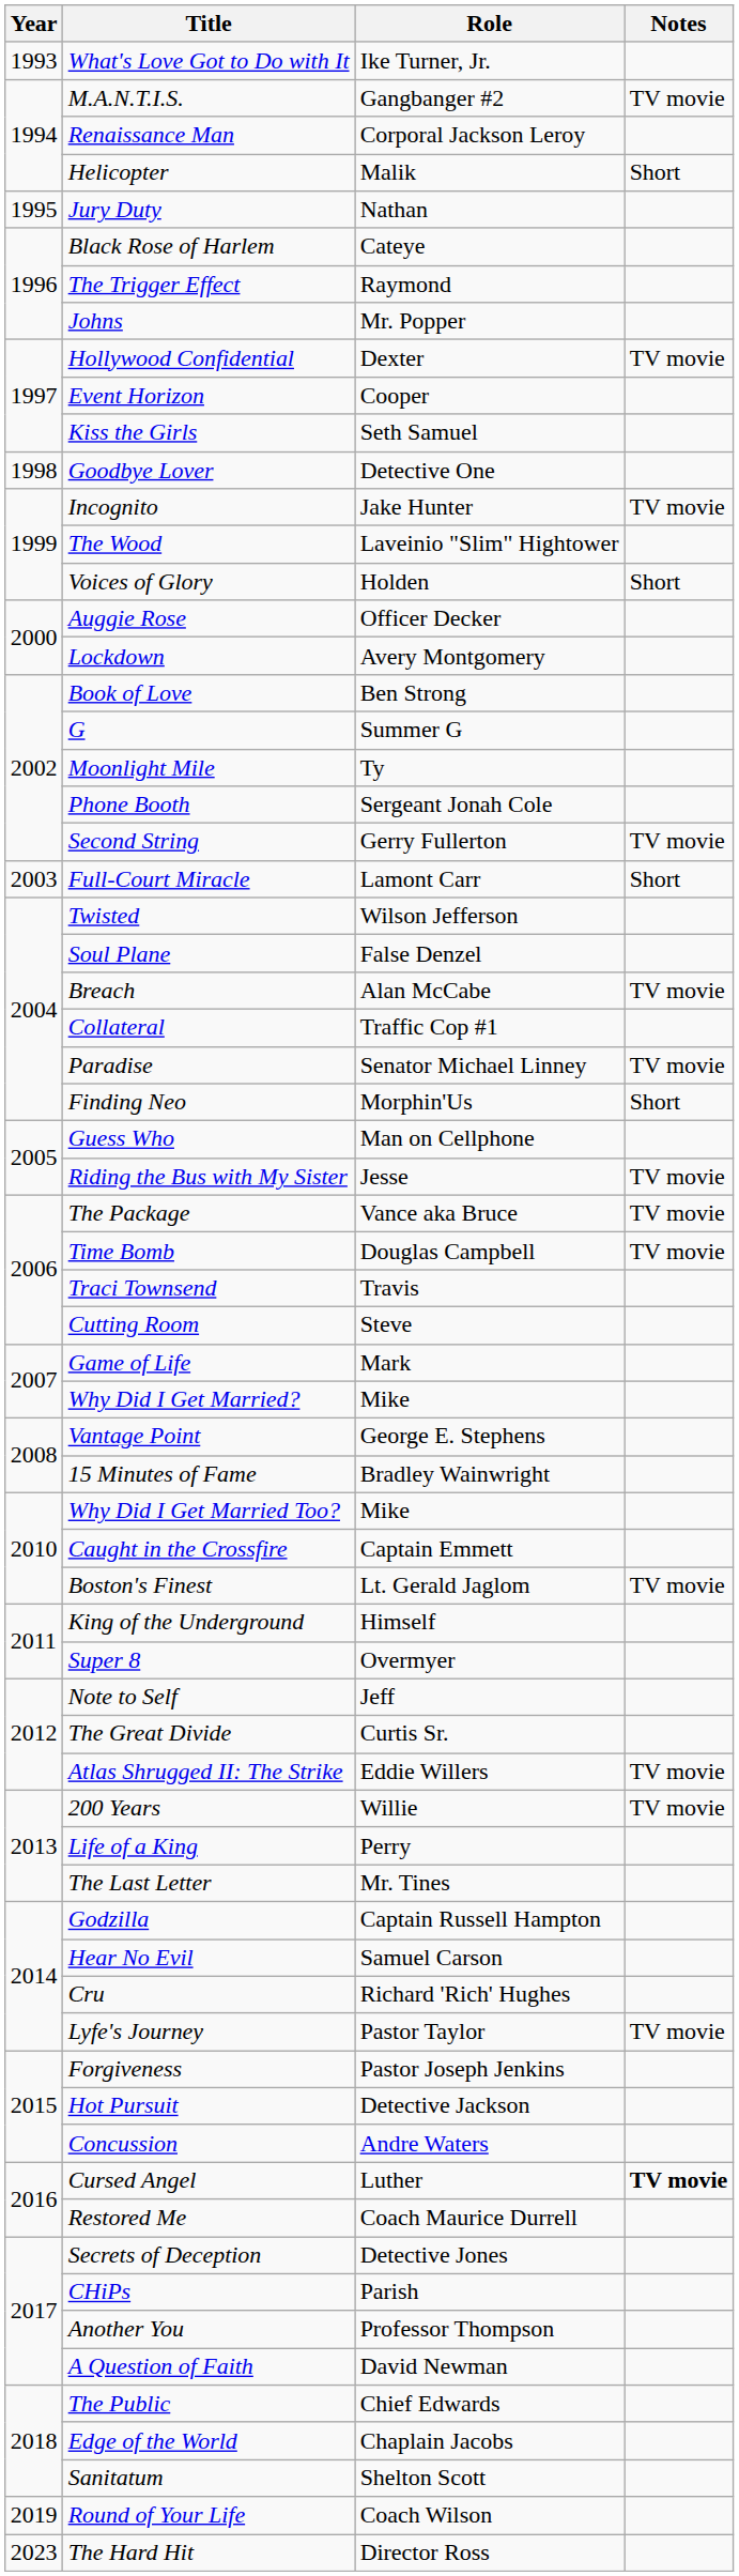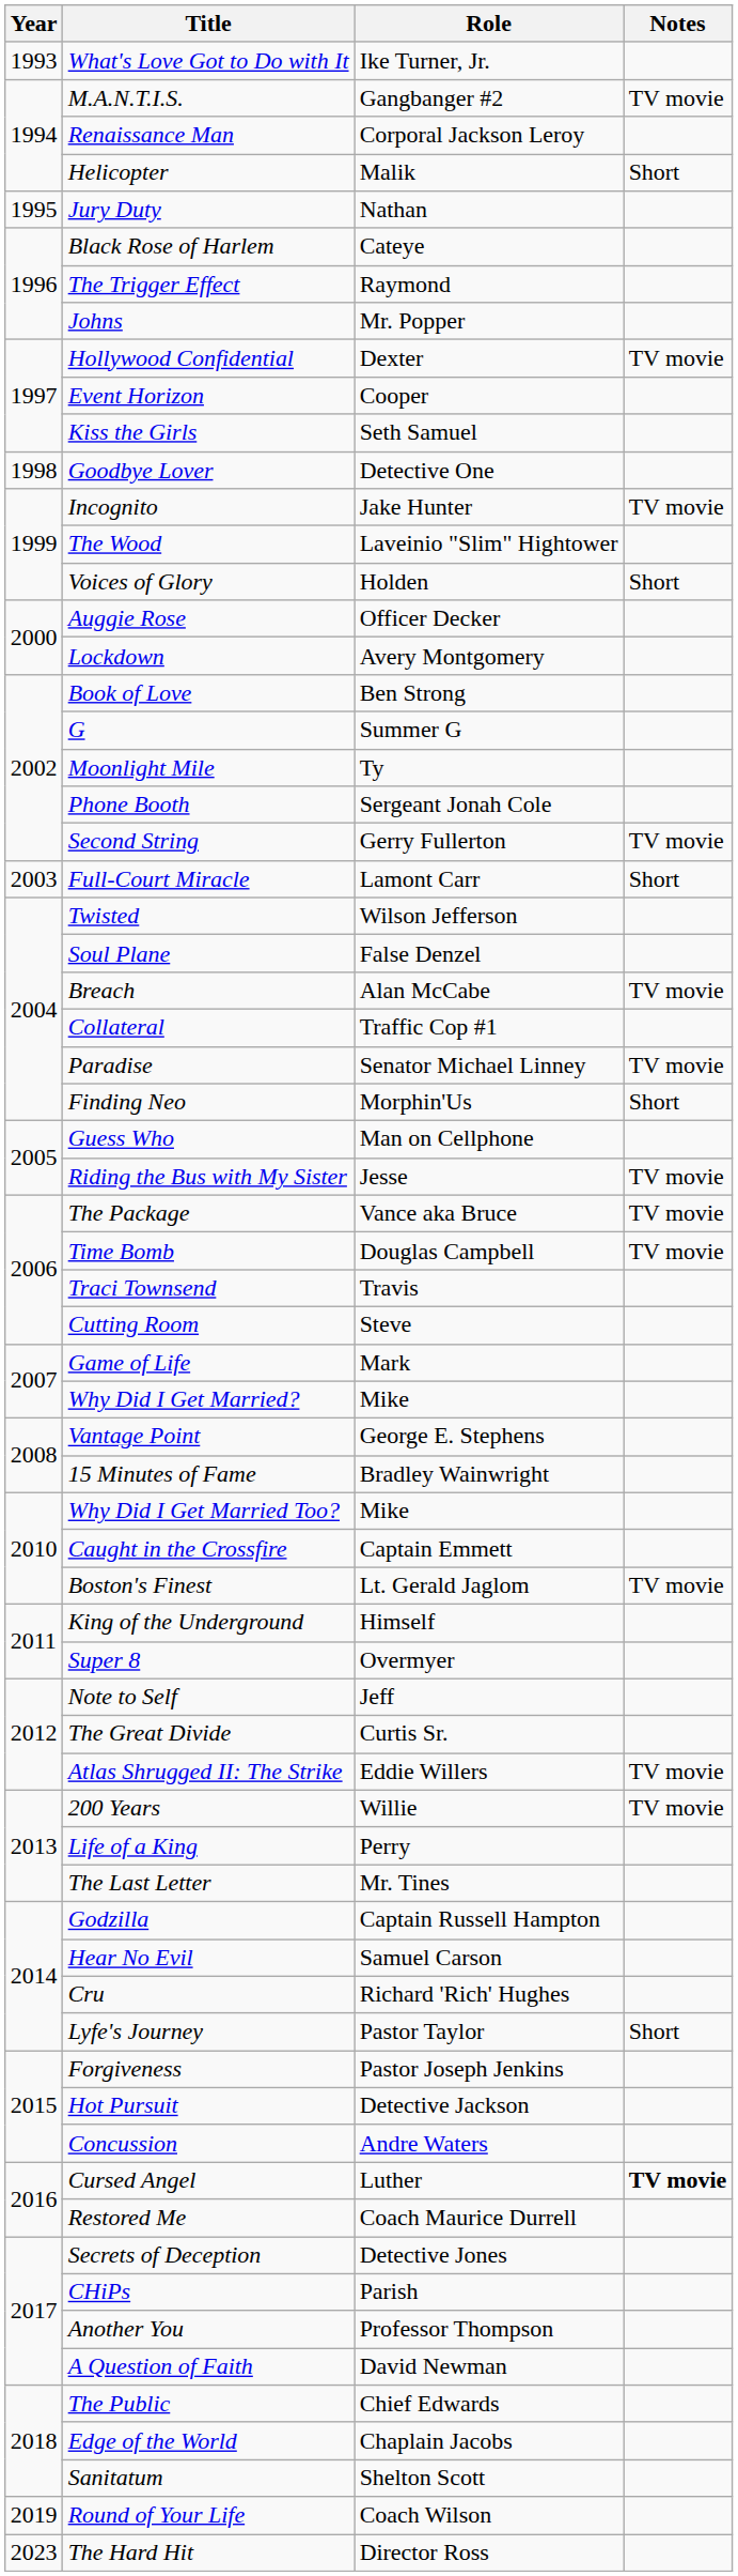Lyfe's Journey | Notes: TV movie -> Short
